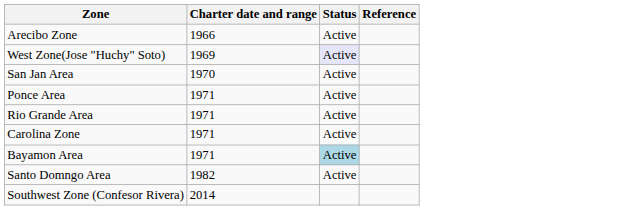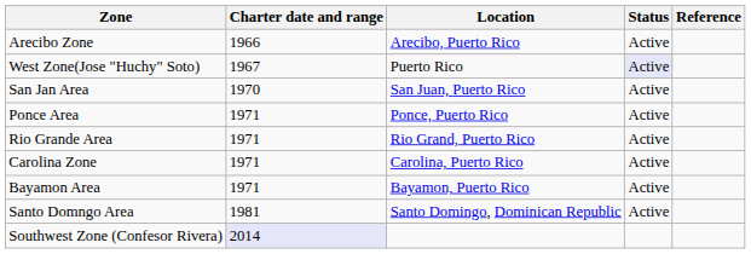+ column: Location | Arecibo, Puerto Rico | Puerto Rico | San Juan, Puerto Rico | Ponce, Puerto Rico | Rio Grand, Puerto Rico | Carolina, Puerto Rico | Bayamon, Puerto Rico | Santo Domingo, Dominican Republic
West Zone(Jose "Huchy" Soto) | Charter date and range: 1969 -> 1967
Bayamon Area | Status: lightblue background -> no background
Santo Domngo Area | Charter date and range: 1982 -> 1981
Southwest Zone (Confesor Rivera) | Charter date and range: no background -> lavender background
